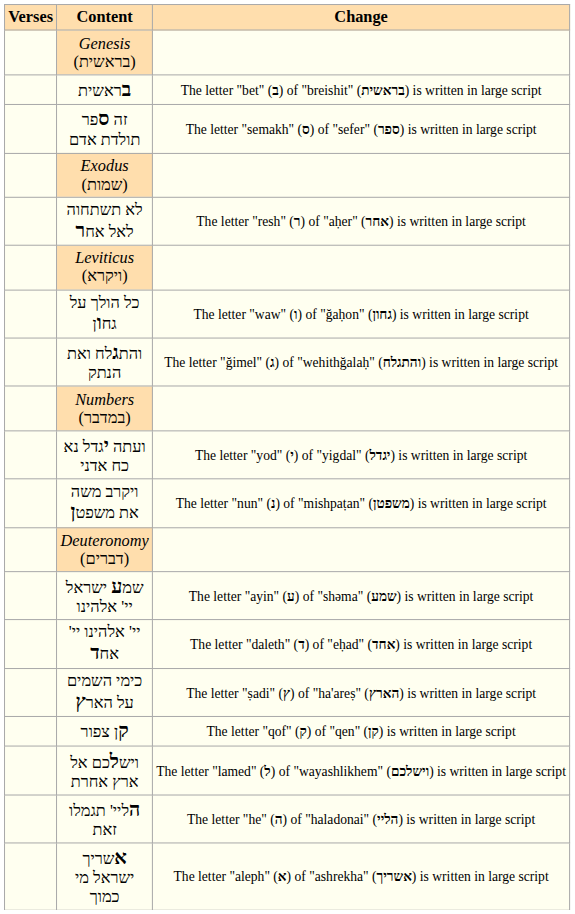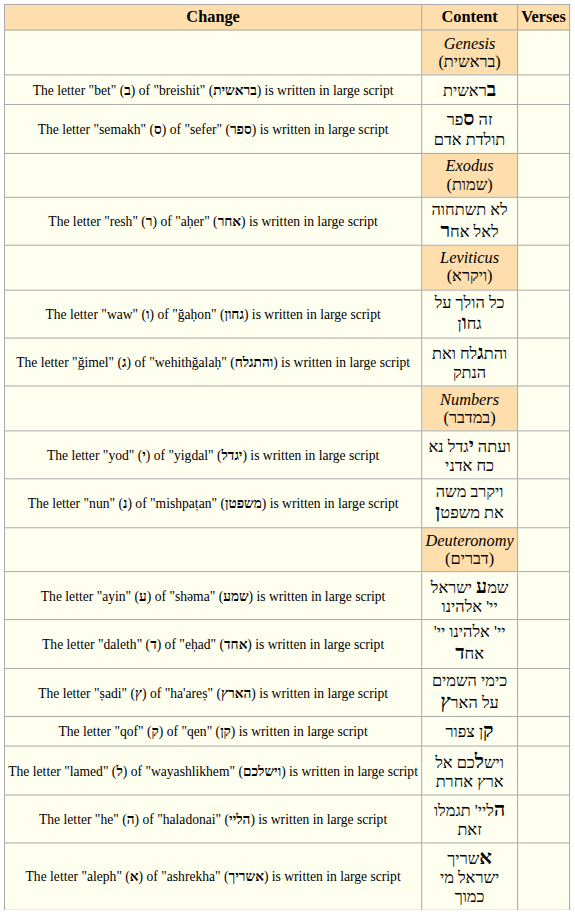columns swapped: Verses <-> Change
